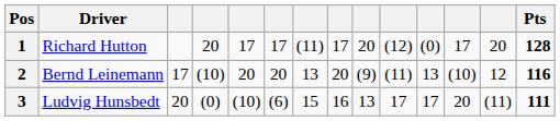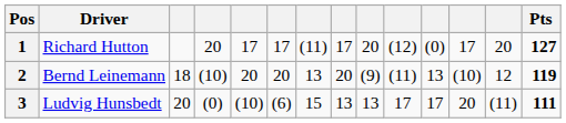1 | Pts: 128 -> 127
2 | column 3: 17 -> 18
2 | Pts: 116 -> 119
3 | column 8: 16 -> 13
